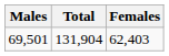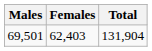columns swapped: Females <-> Total
